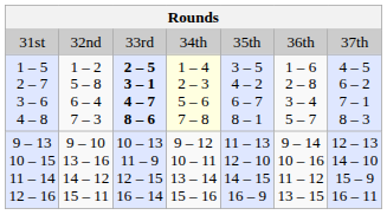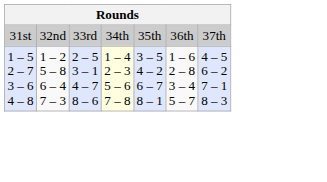1 – 5 2 – 7 3 – 6 4 – 8 | column 3: bold -> normal
- row: 9 – 13 10 – 15 11 – 14 12 – 16 | 9 – 10 13 – 16 14 – 12 15 – 11 | 10 – 13 11 – 9 12 – 15 16 – 14 | 9 – 12 10 – 11 13 – 14 15 – 16 | 11 – 13 12 – 10 14 – 15 16 – 9 | 9 – 14 10 – 16 11 – 12 13 – 15 | 12 – 13 14 – 10 15 – 9 16 – 11
